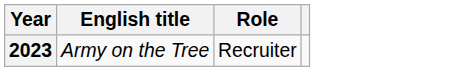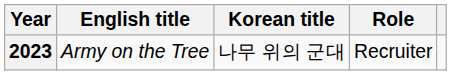+ column: Korean title | 나무 위의 군대
